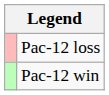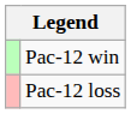rows swapped: Pac-12 win <-> Pac-12 loss
